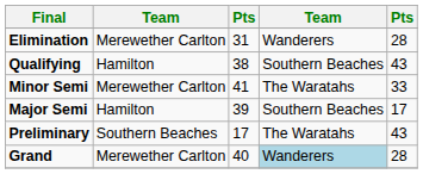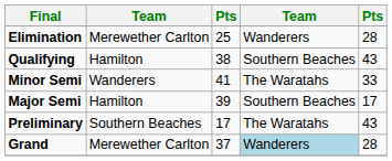Elimination | column 3: 31 -> 25
Minor Semi | column 2: Merewether Carlton -> Wanderers
Grand | column 3: 40 -> 37
